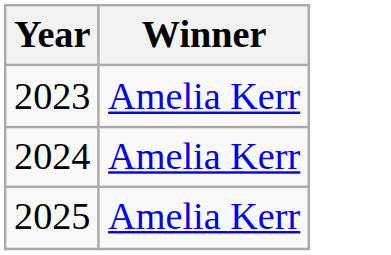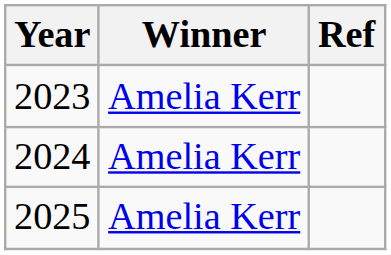+ column: Ref
